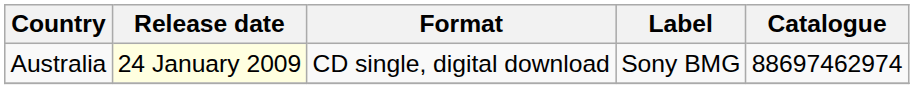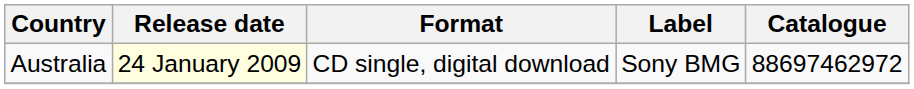Australia | Catalogue: 88697462974 -> 88697462972
